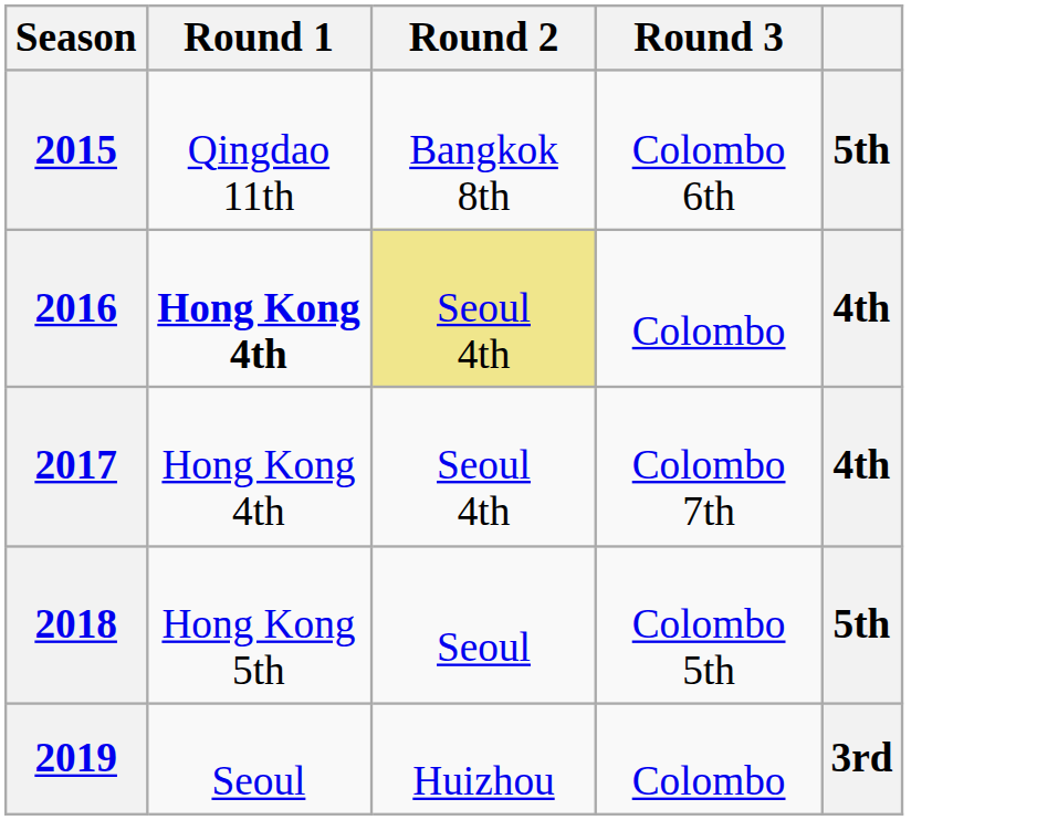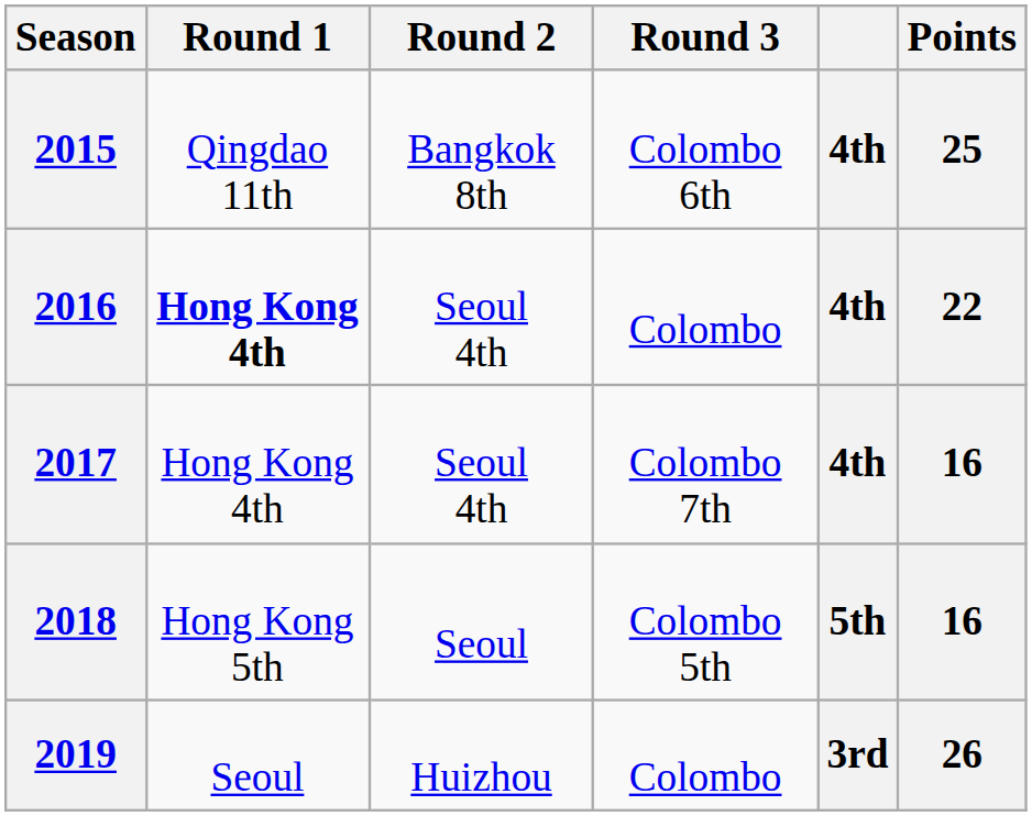+ column: Points | 25 | 22 | 16 | 16 | 26
2015 | column 5: 5th -> 4th
2016 | Round 2: khaki background -> no background
